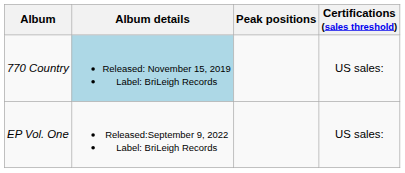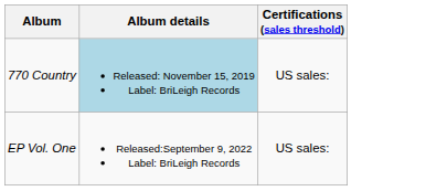- column: Peak positions
